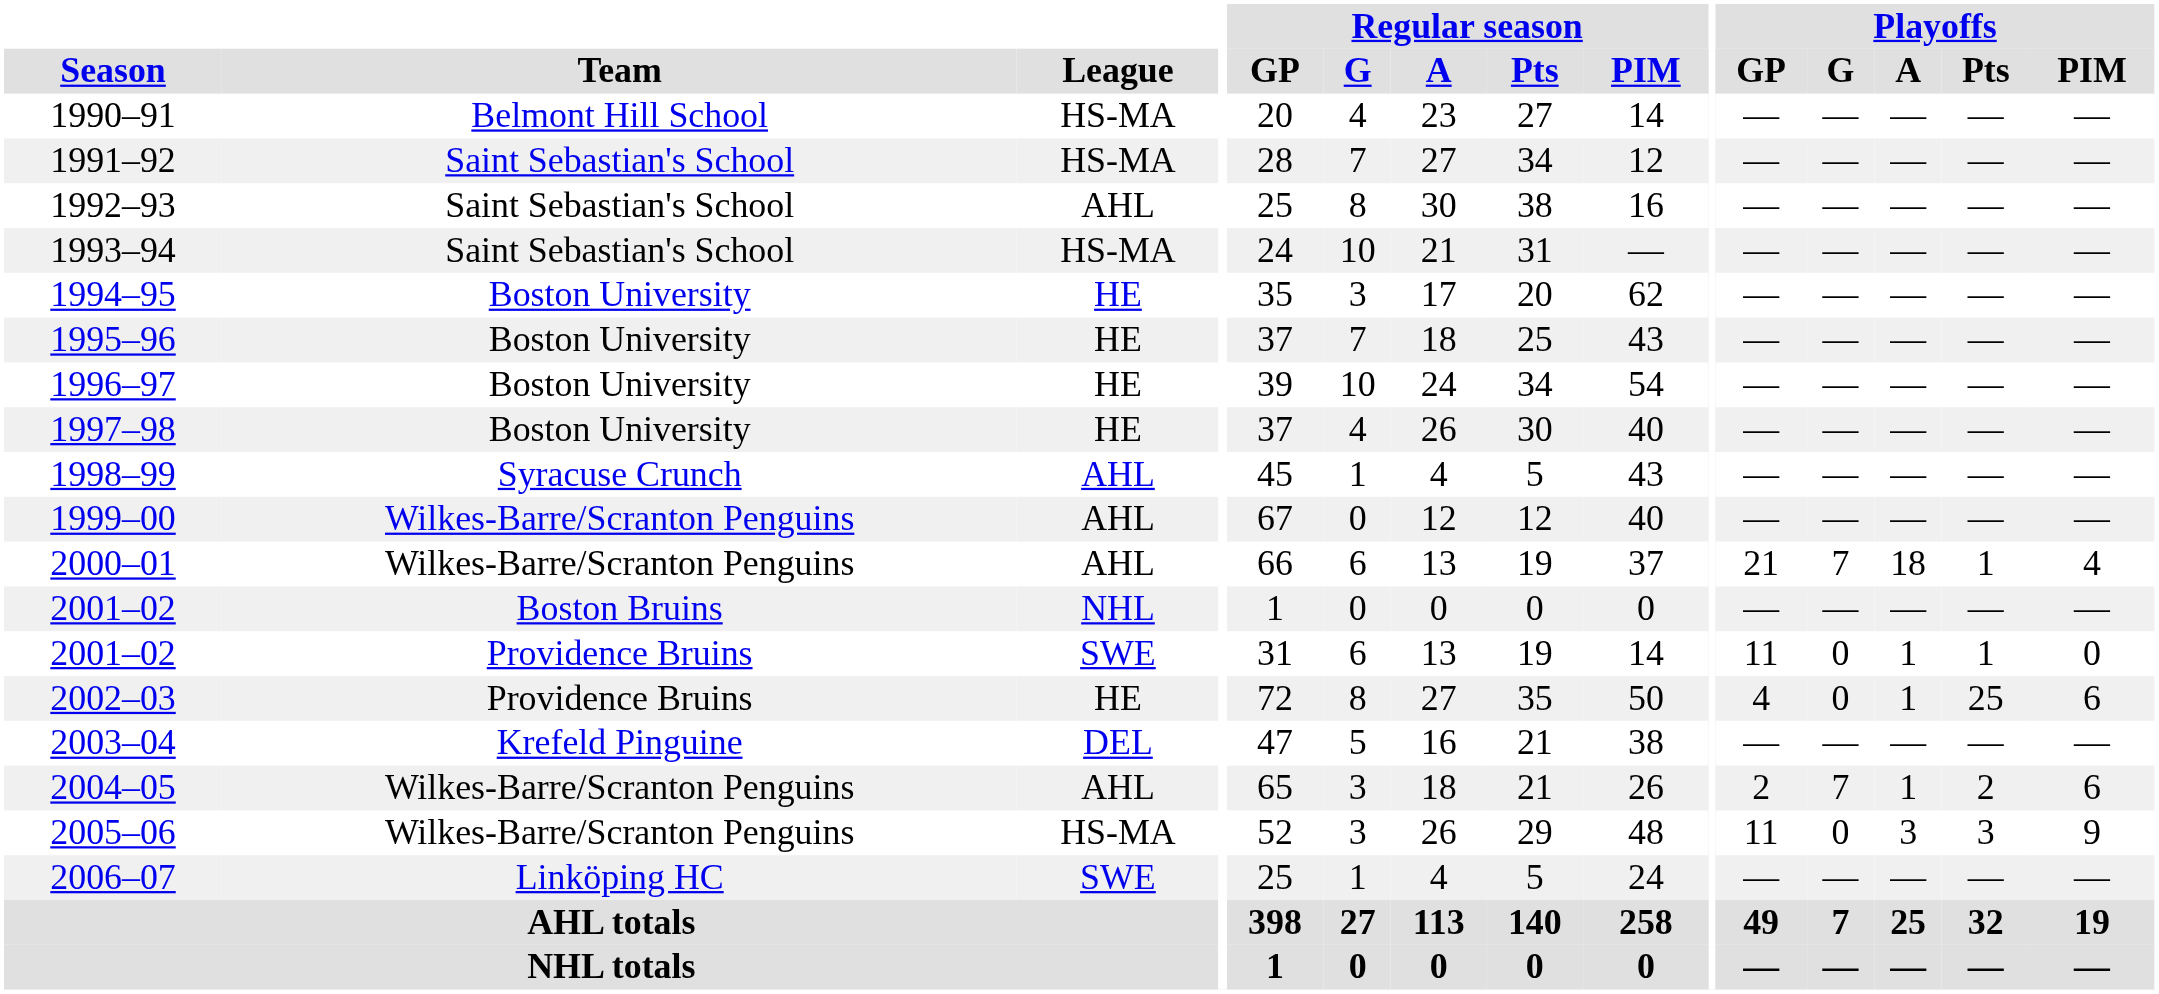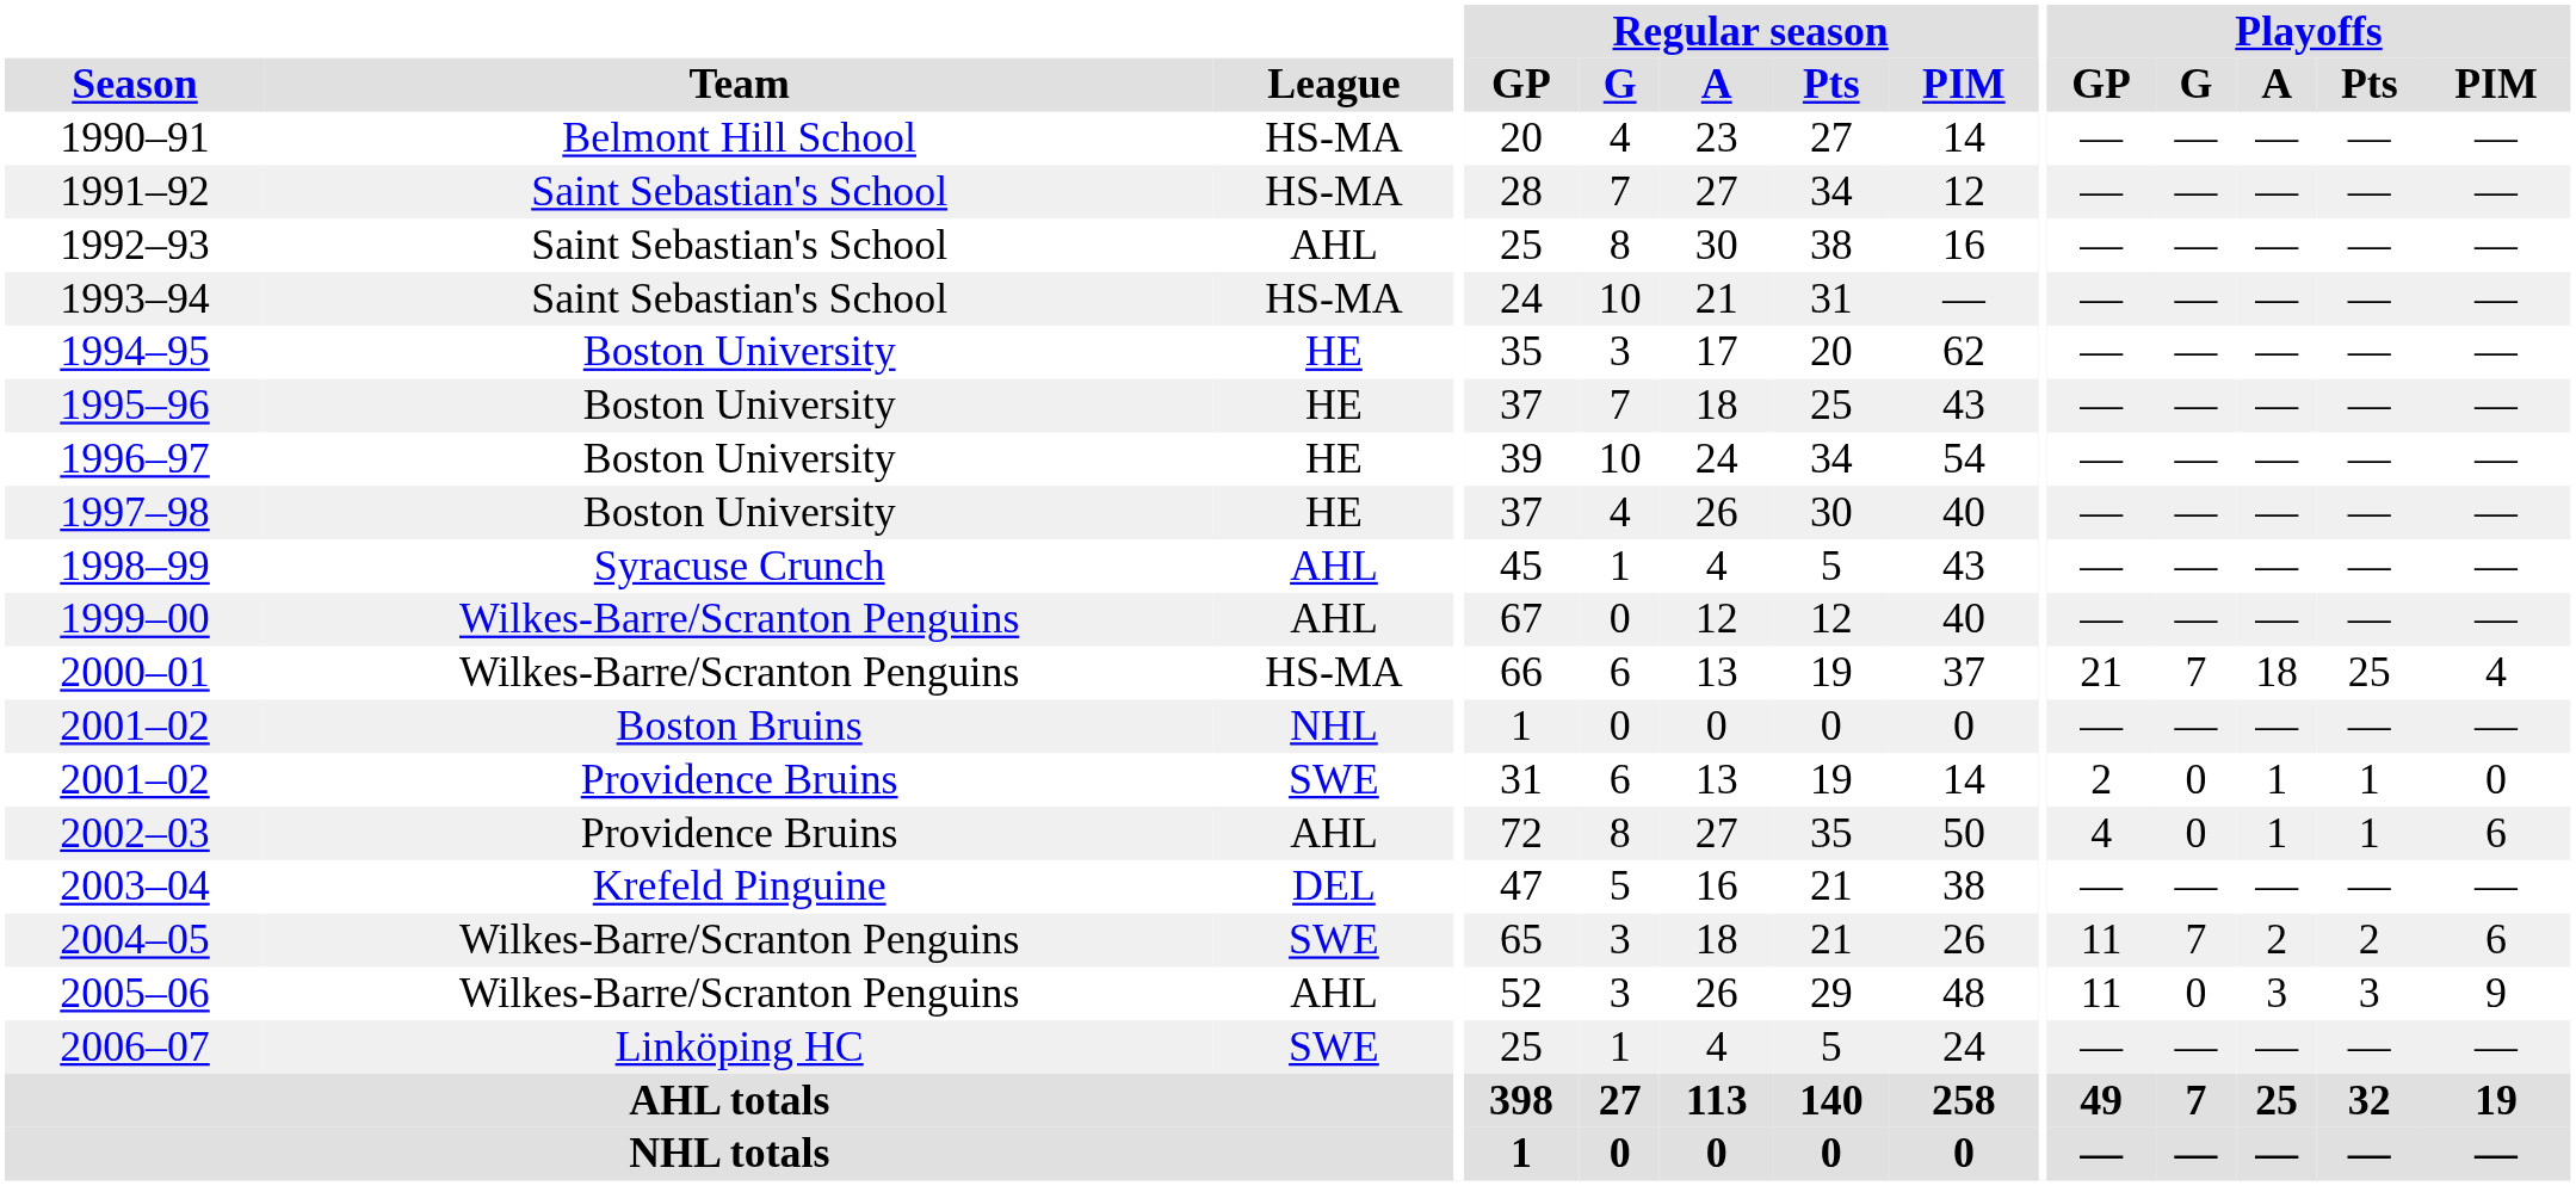2000–01 | League: AHL -> HS-MA
2000–01 | Playoffs / Pts: 1 -> 25
2001–02 / Providence Bruins | Playoffs / GP: 11 -> 2
2002–03 | League: HE -> AHL
2002–03 | Playoffs / Pts: 25 -> 1
2004–05 | League: AHL -> SWE
2004–05 | Playoffs / GP: 2 -> 11
2004–05 | Playoffs / A: 1 -> 2
2005–06 | League: HS-MA -> AHL
